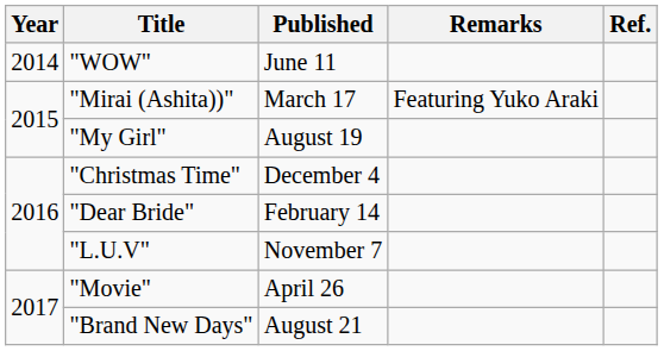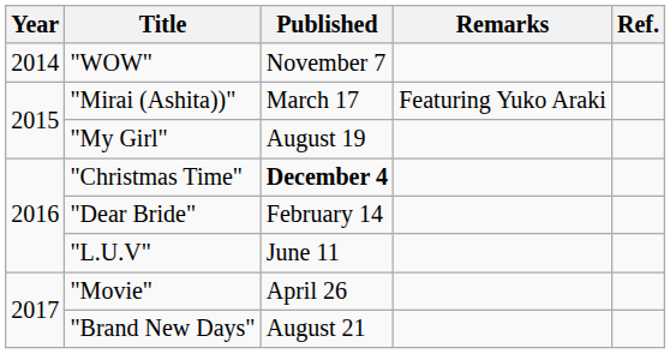"WOW" | Published: June 11 -> November 7
"Christmas Time" | Published: normal -> bold
"L.U.V" | Published: November 7 -> June 11
